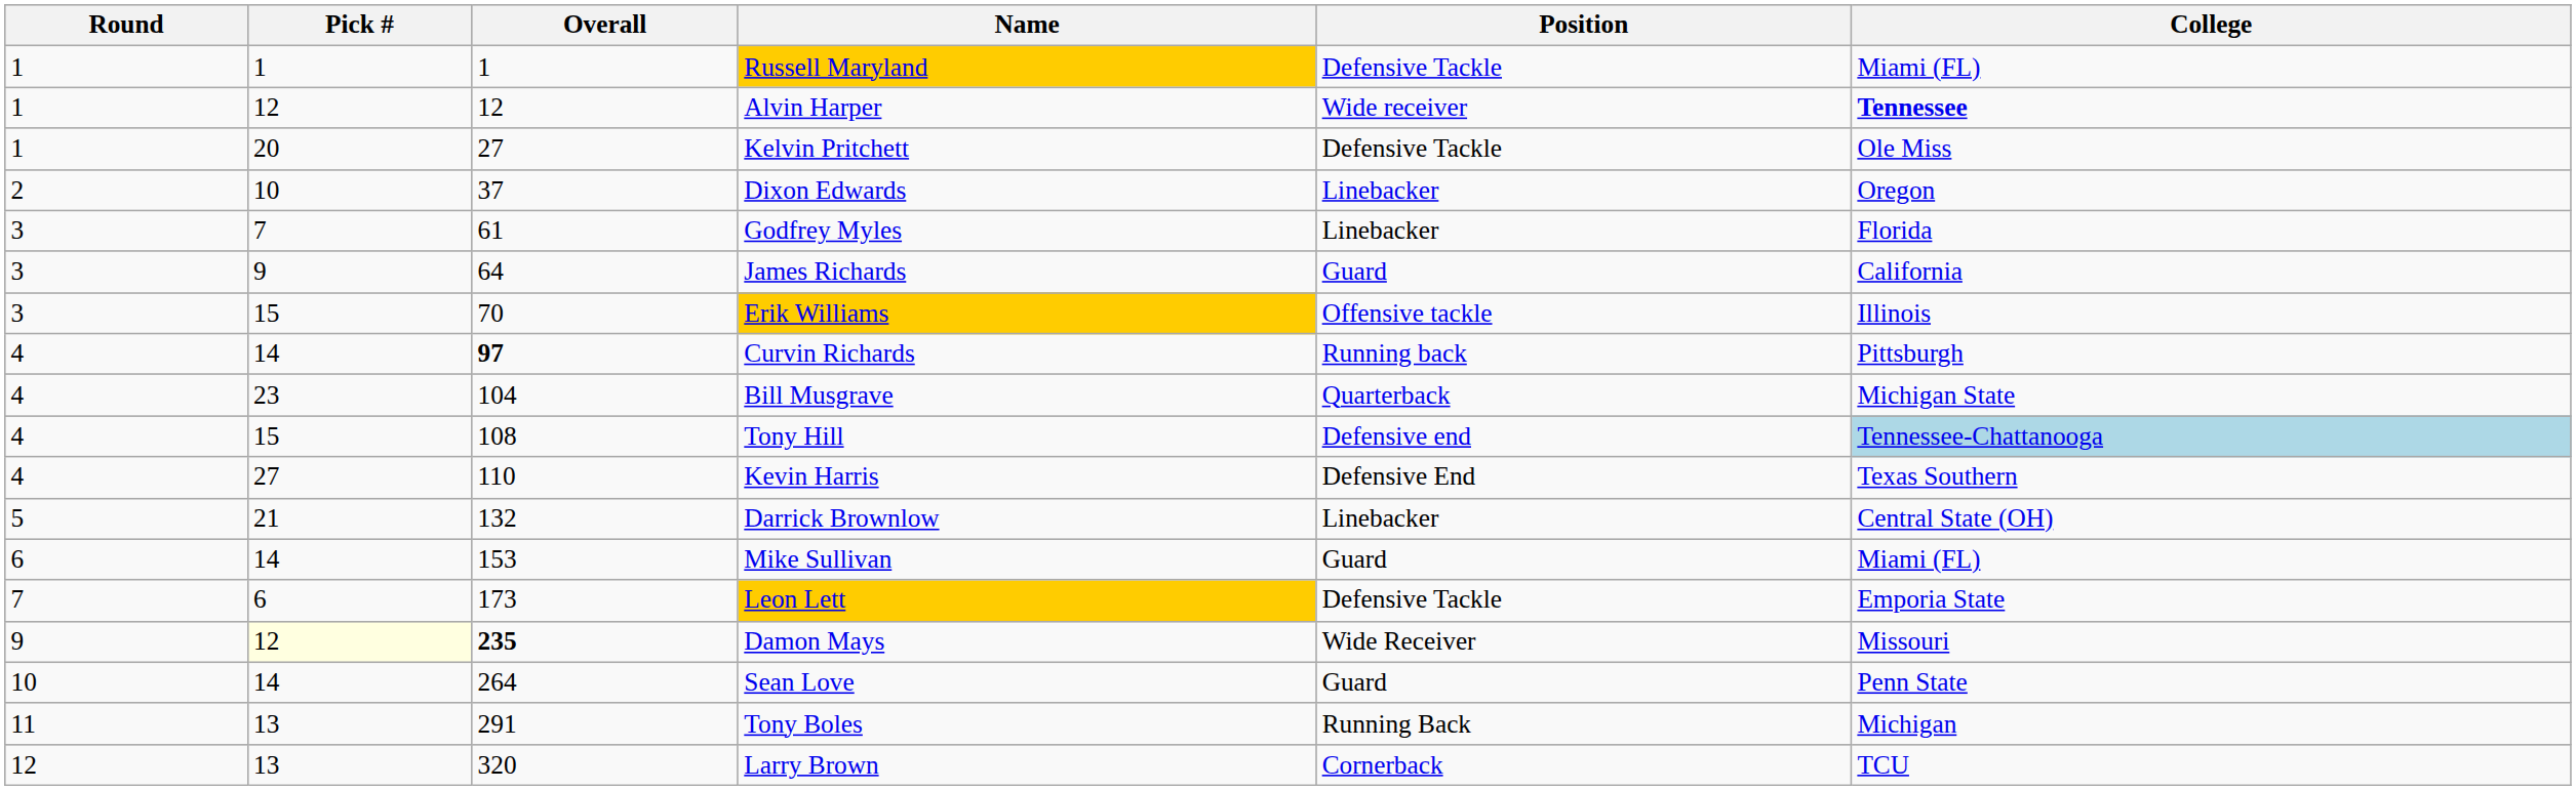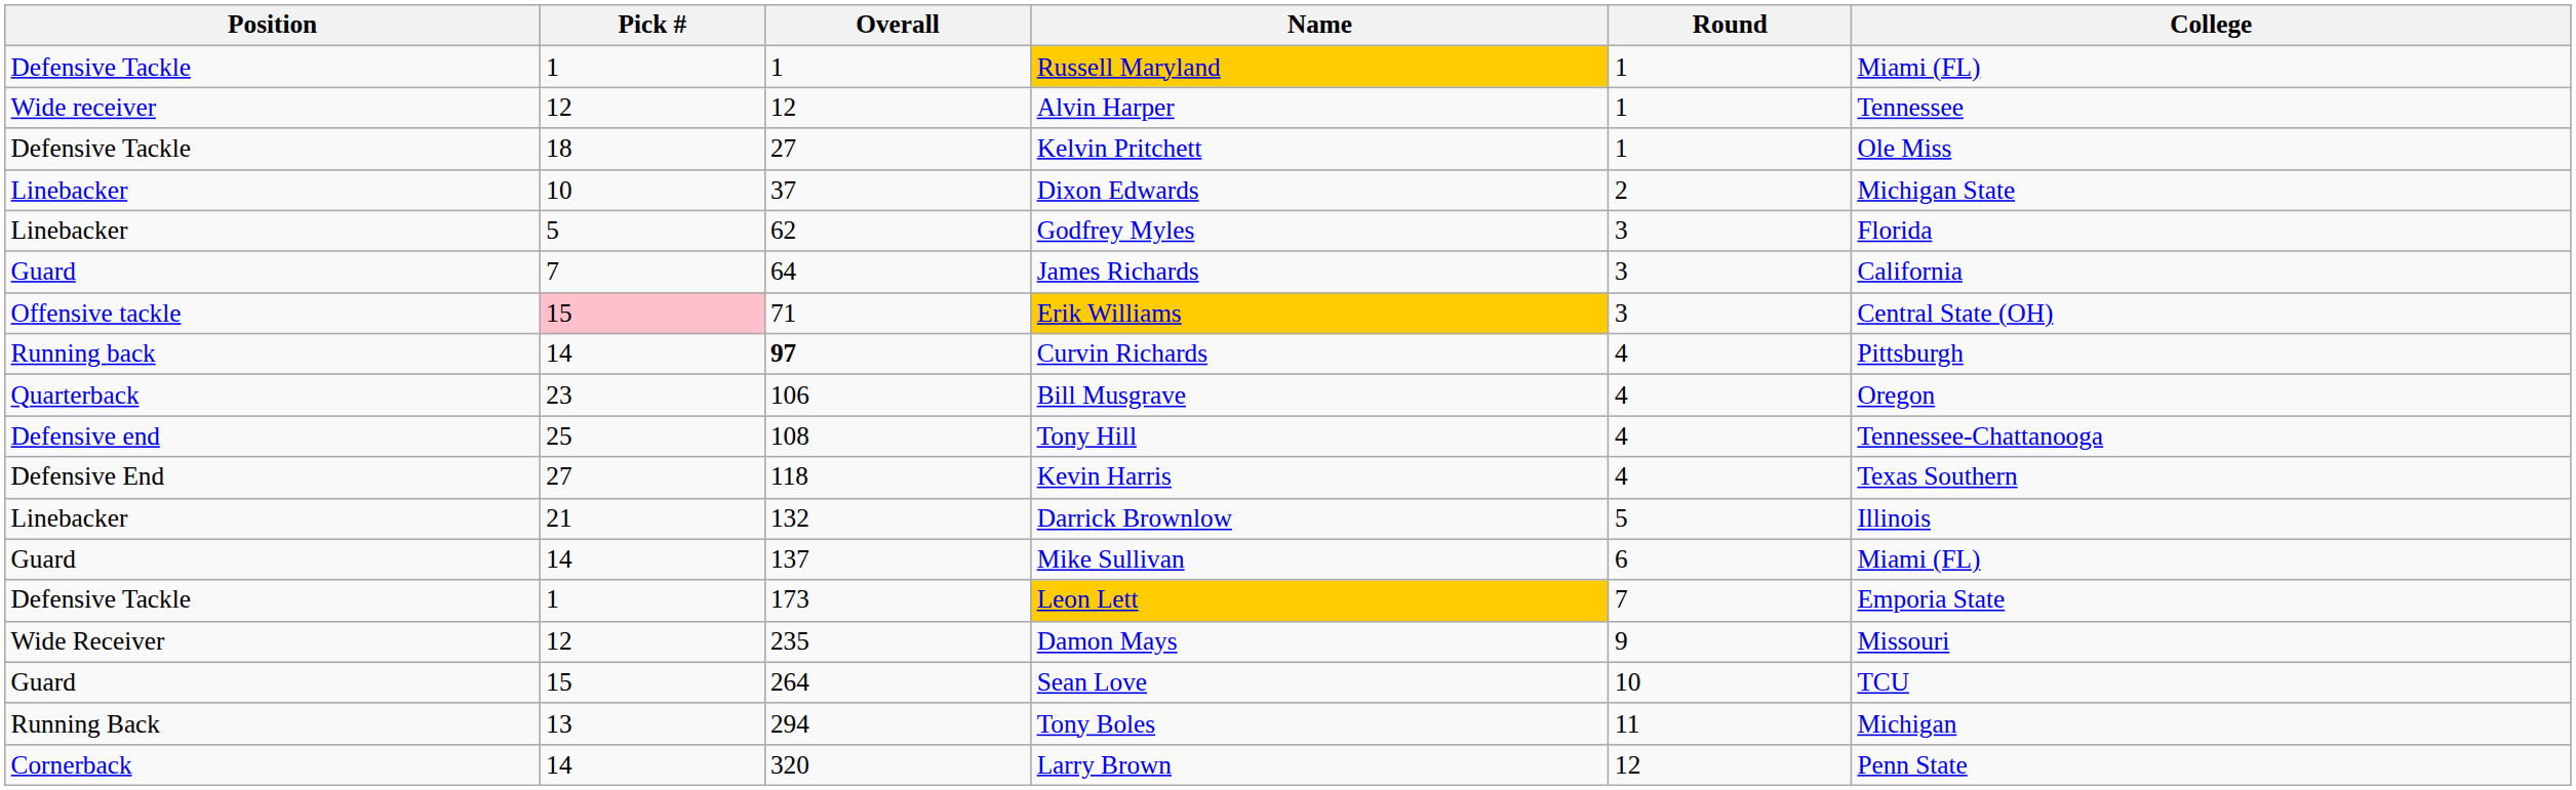columns swapped: Round <-> Position
Alvin Harper | College: bold -> normal
Kelvin Pritchett | Pick #: 20 -> 18
Dixon Edwards | College: Oregon -> Michigan State
Godfrey Myles | Pick #: 7 -> 5
Godfrey Myles | Overall: 61 -> 62
James Richards | Pick #: 9 -> 7
Erik Williams | Pick #: no background -> pink background
Erik Williams | Overall: 70 -> 71
Erik Williams | College: Illinois -> Central State (OH)
Bill Musgrave | Overall: 104 -> 106
Bill Musgrave | College: Michigan State -> Oregon
Tony Hill | Pick #: 15 -> 25
Tony Hill | College: lightblue background -> no background
Kevin Harris | Overall: 110 -> 118
Darrick Brownlow | College: Central State (OH) -> Illinois
Mike Sullivan | Overall: 153 -> 137
Leon Lett | Pick #: 6 -> 1
Damon Mays | Pick #: lightyellow background -> no background
Damon Mays | Overall: bold -> normal
Sean Love | Pick #: 14 -> 15
Sean Love | College: Penn State -> TCU
Tony Boles | Overall: 291 -> 294
Larry Brown | Pick #: 13 -> 14
Larry Brown | College: TCU -> Penn State
